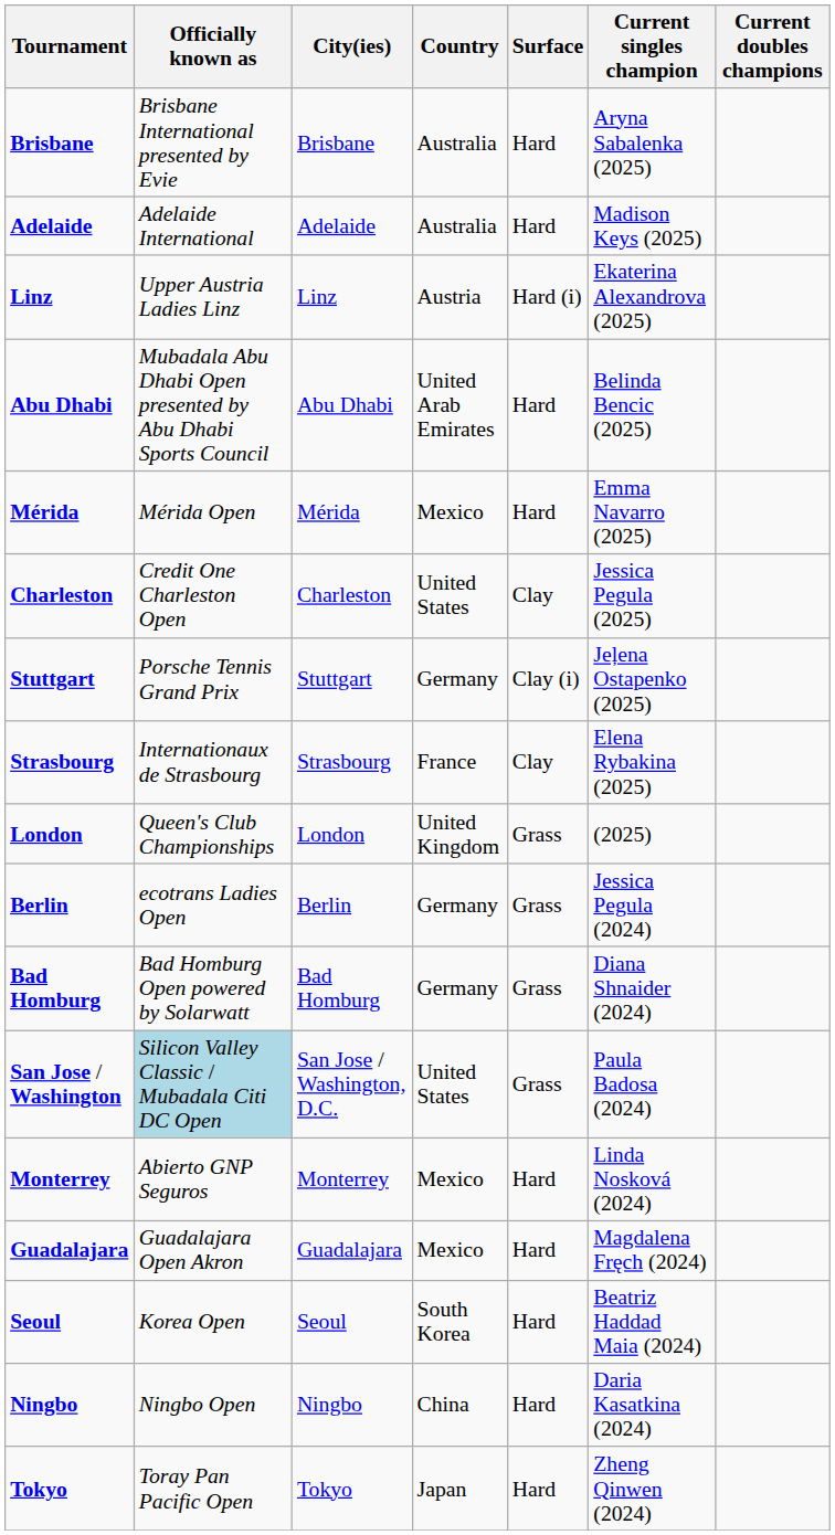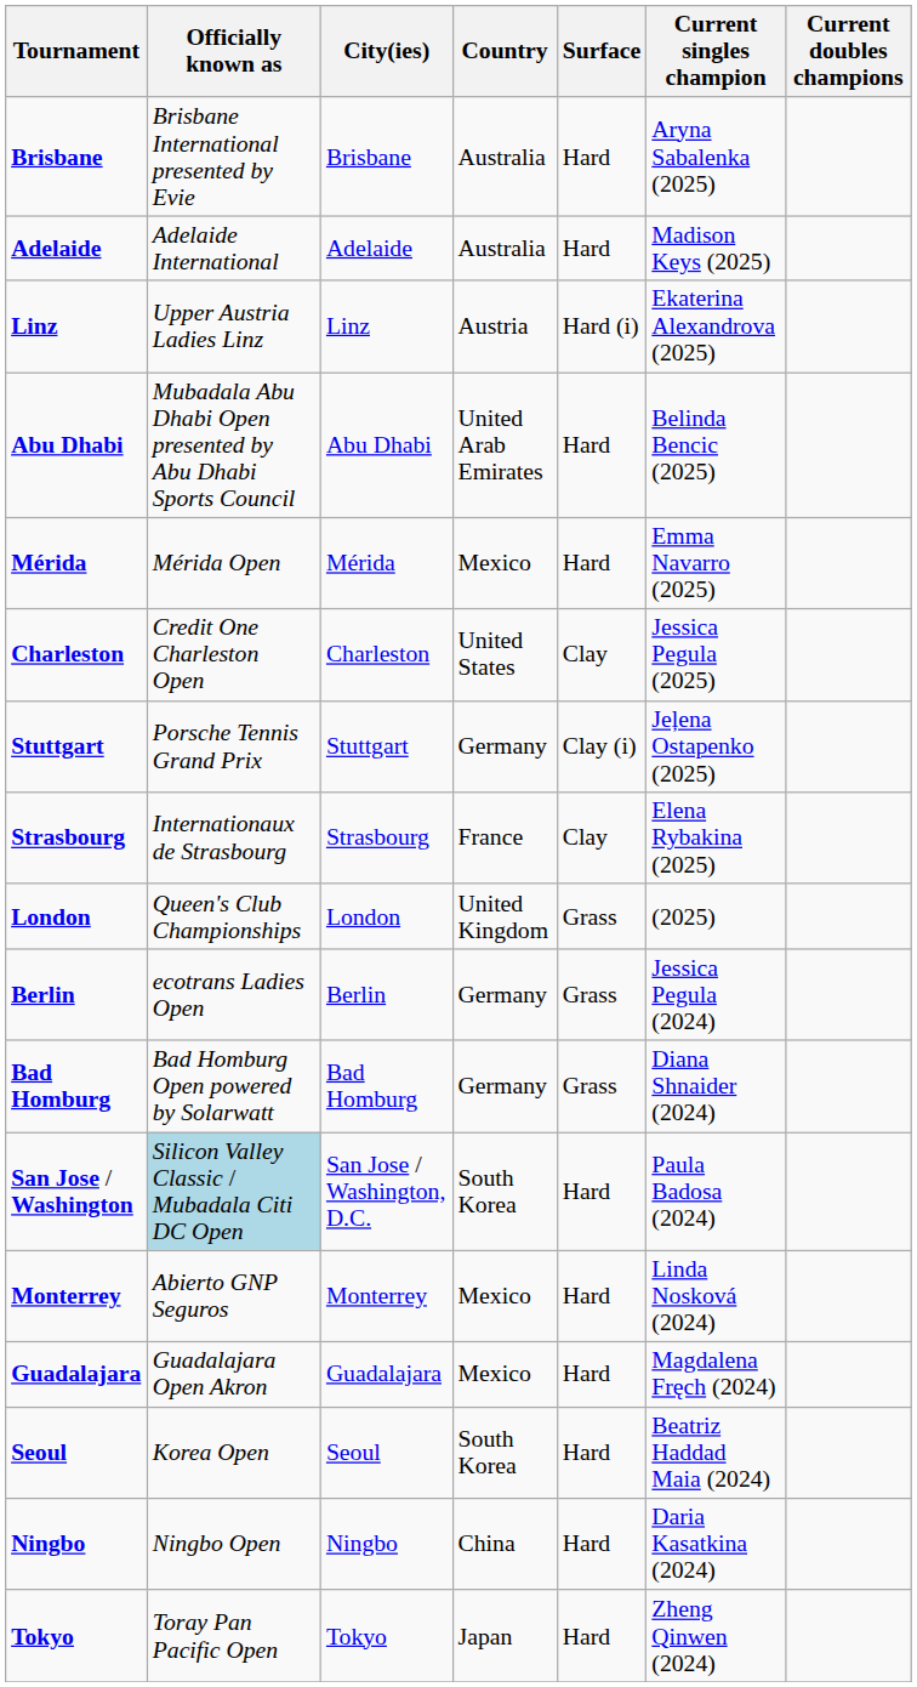San Jose / Washington | Country: United States -> South Korea
San Jose / Washington | Surface: Grass -> Hard
